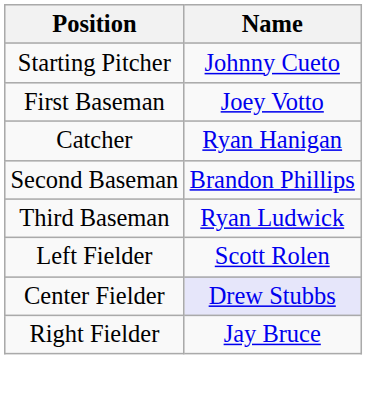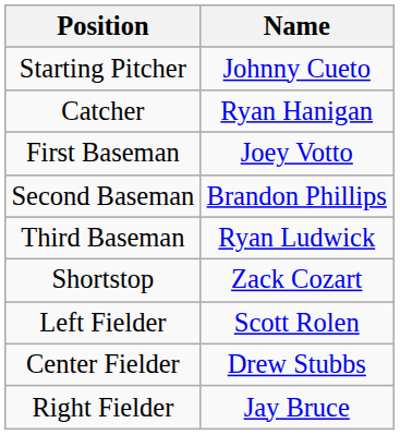rows swapped: Catcher <-> First Baseman
+ row: Shortstop | Zack Cozart
Center Fielder | Name: lavender background -> no background
